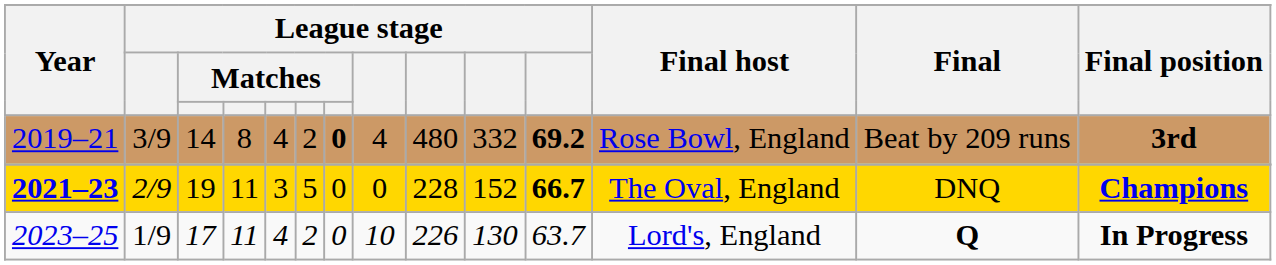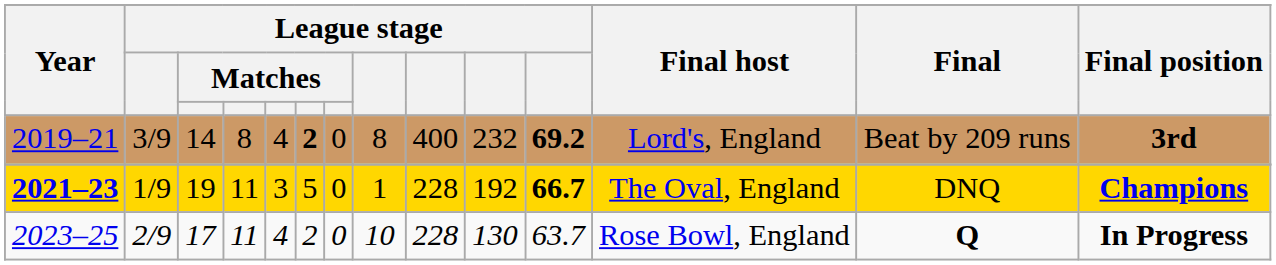2019–21 | column 6: normal -> bold
2019–21 | column 7: bold -> normal
2019–21 | column 8: 4 -> 8
2019–21 | column 9: 480 -> 400
2019–21 | column 10: 332 -> 232
2019–21 | Final host: Rose Bowl, England -> Lord's, England
2021–23 | column 2: 2/9 -> 1/9
2021–23 | column 8: 0 -> 1
2021–23 | column 10: 152 -> 192
2023–25 | column 2: 1/9 -> 2/9
2023–25 | column 9: 226 -> 228
2023–25 | Final host: Lord's, England -> Rose Bowl, England
